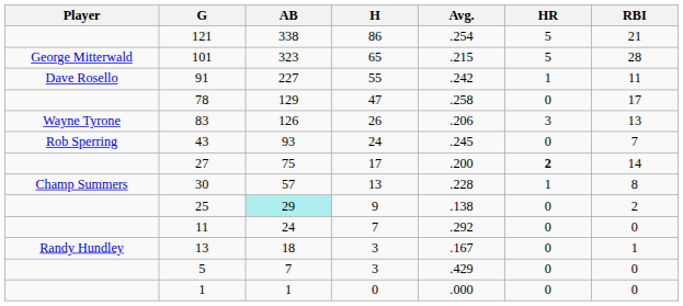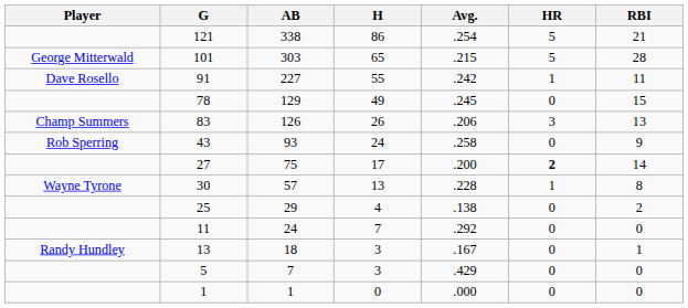101 | AB: 323 -> 303
78 | H: 47 -> 49
78 | Avg.: .258 -> .245
78 | RBI: 17 -> 15
83 | Player: Wayne Tyrone -> Champ Summers
43 | Avg.: .245 -> .258
43 | RBI: 7 -> 9
30 | Player: Champ Summers -> Wayne Tyrone
25 | AB: paleturquoise background -> no background
25 | H: 9 -> 4
